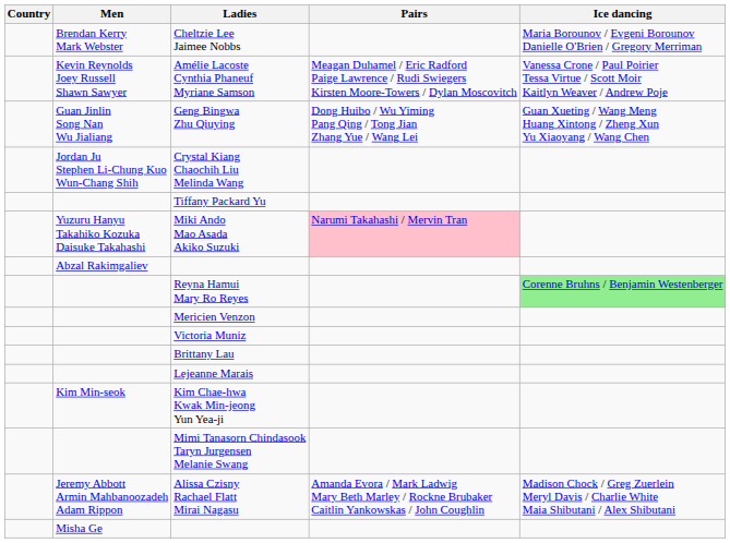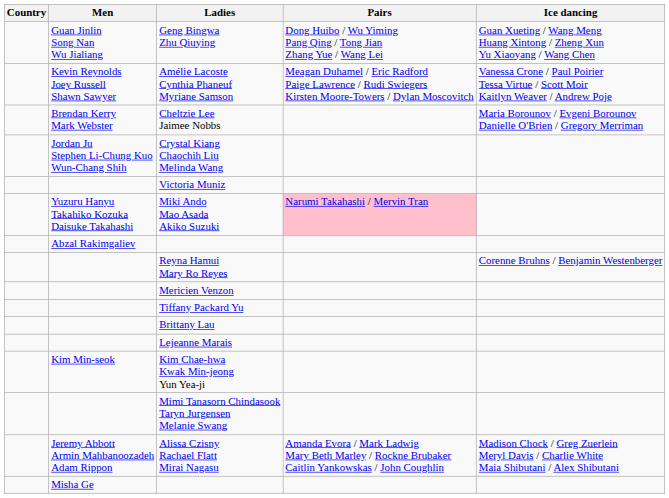rows swapped: Cheltzie Lee Jaimee Nobbs <-> Geng Bingwa Zhu Qiuying
rows swapped: Tiffany Packard Yu <-> Victoria Muniz
Reyna Hamui Mary Ro Reyes | Ice dancing: lightgreen background -> no background
